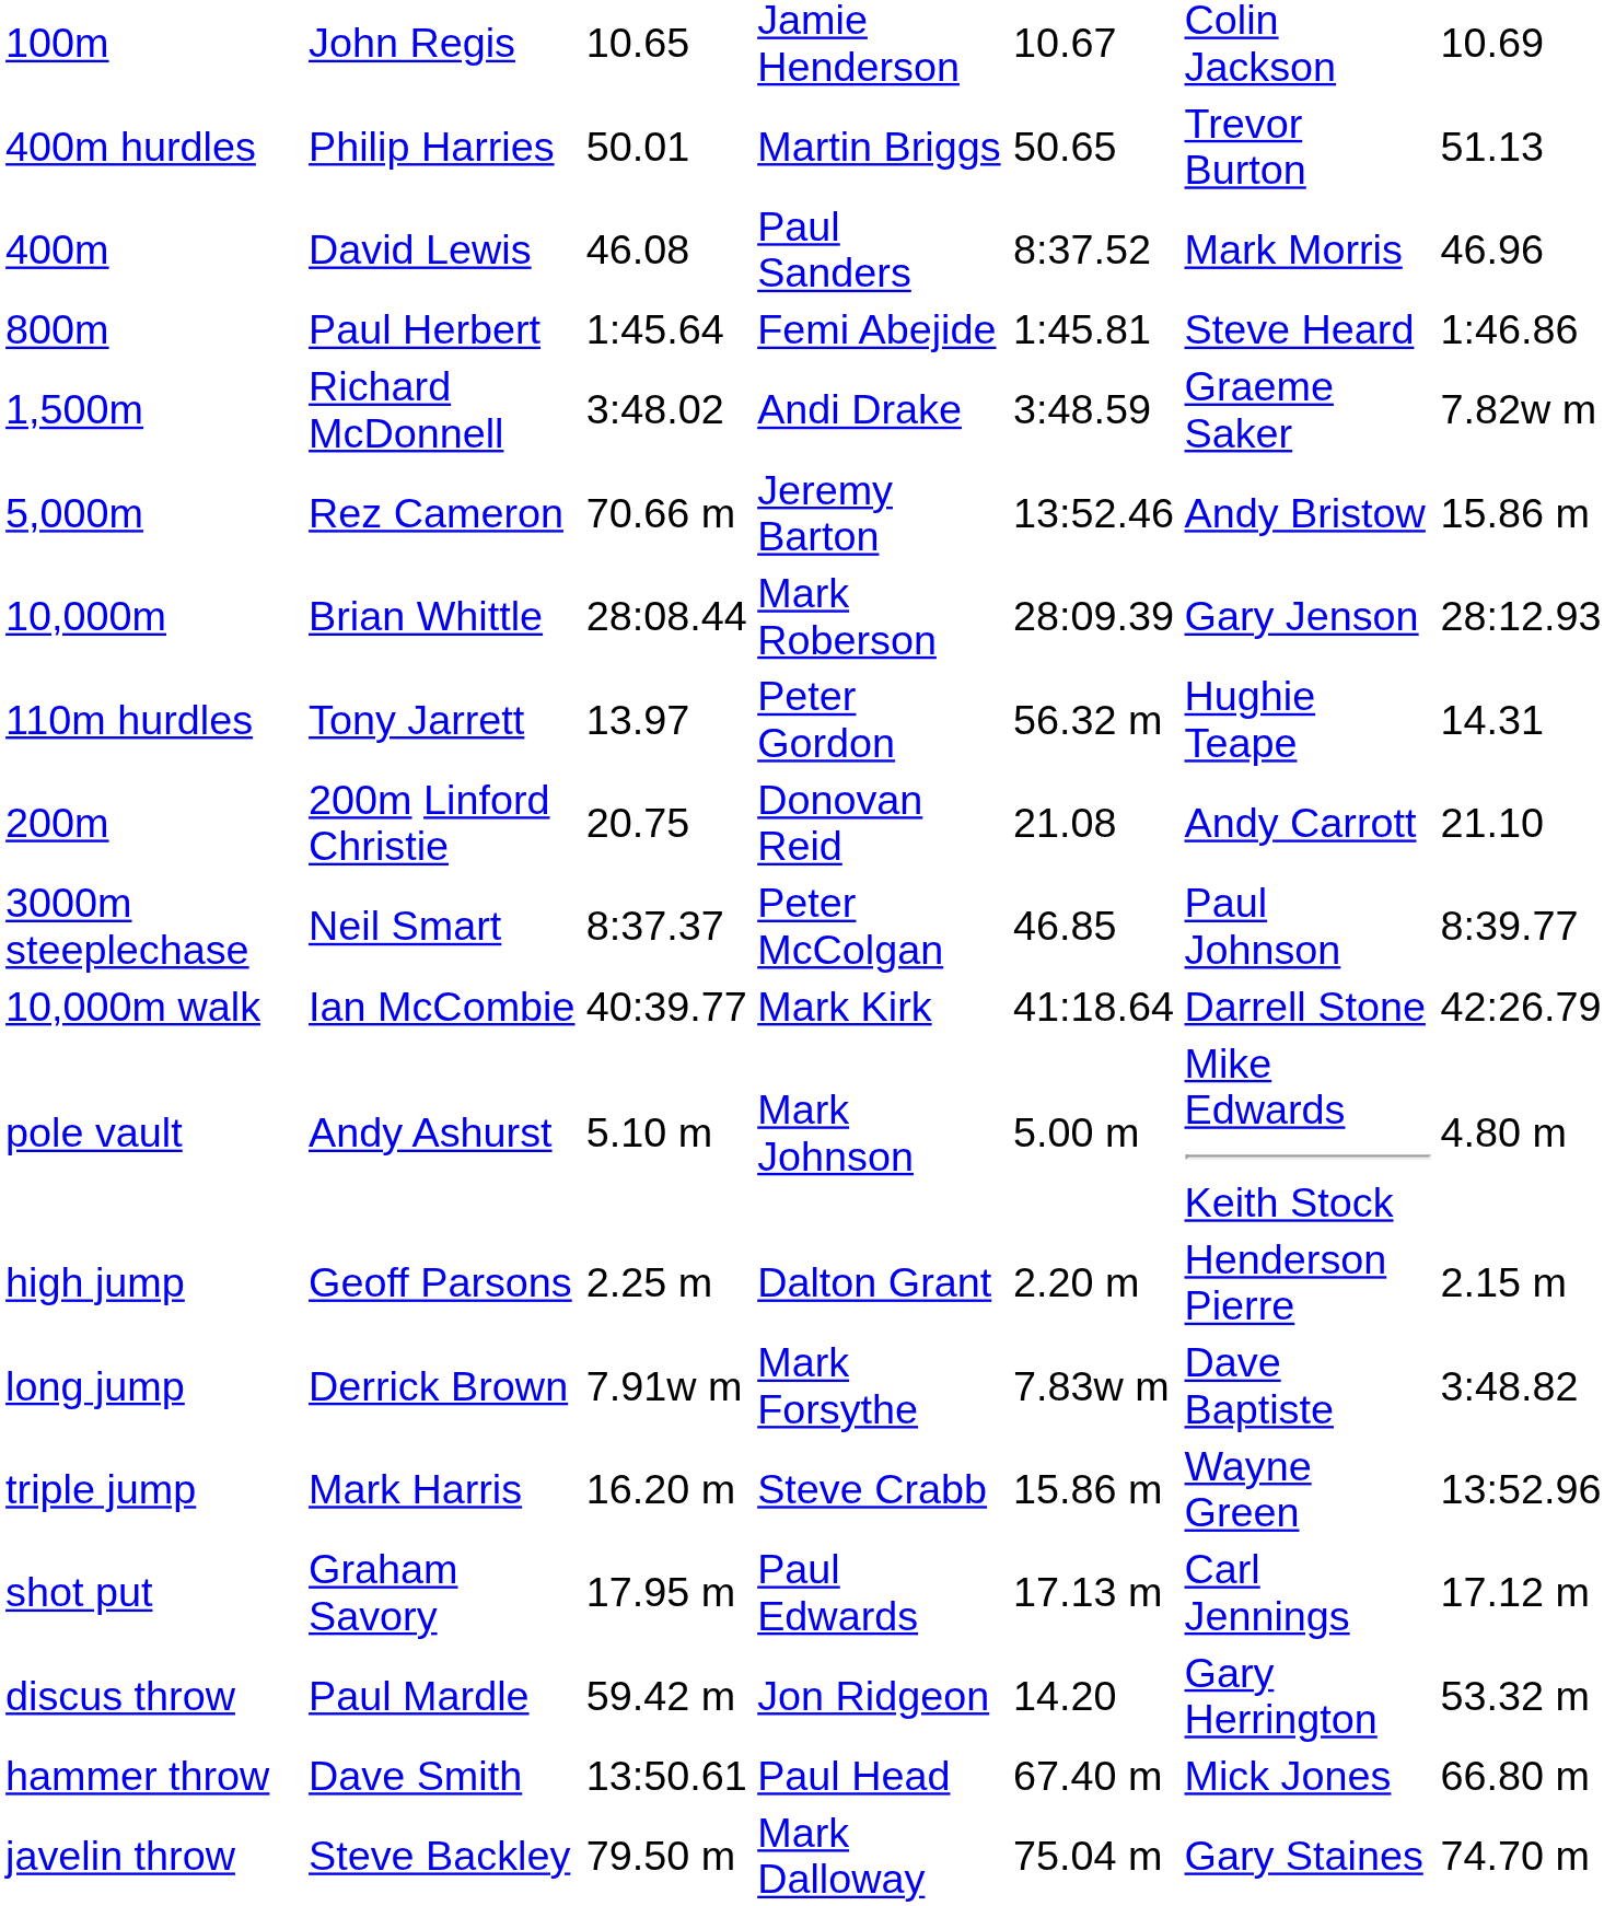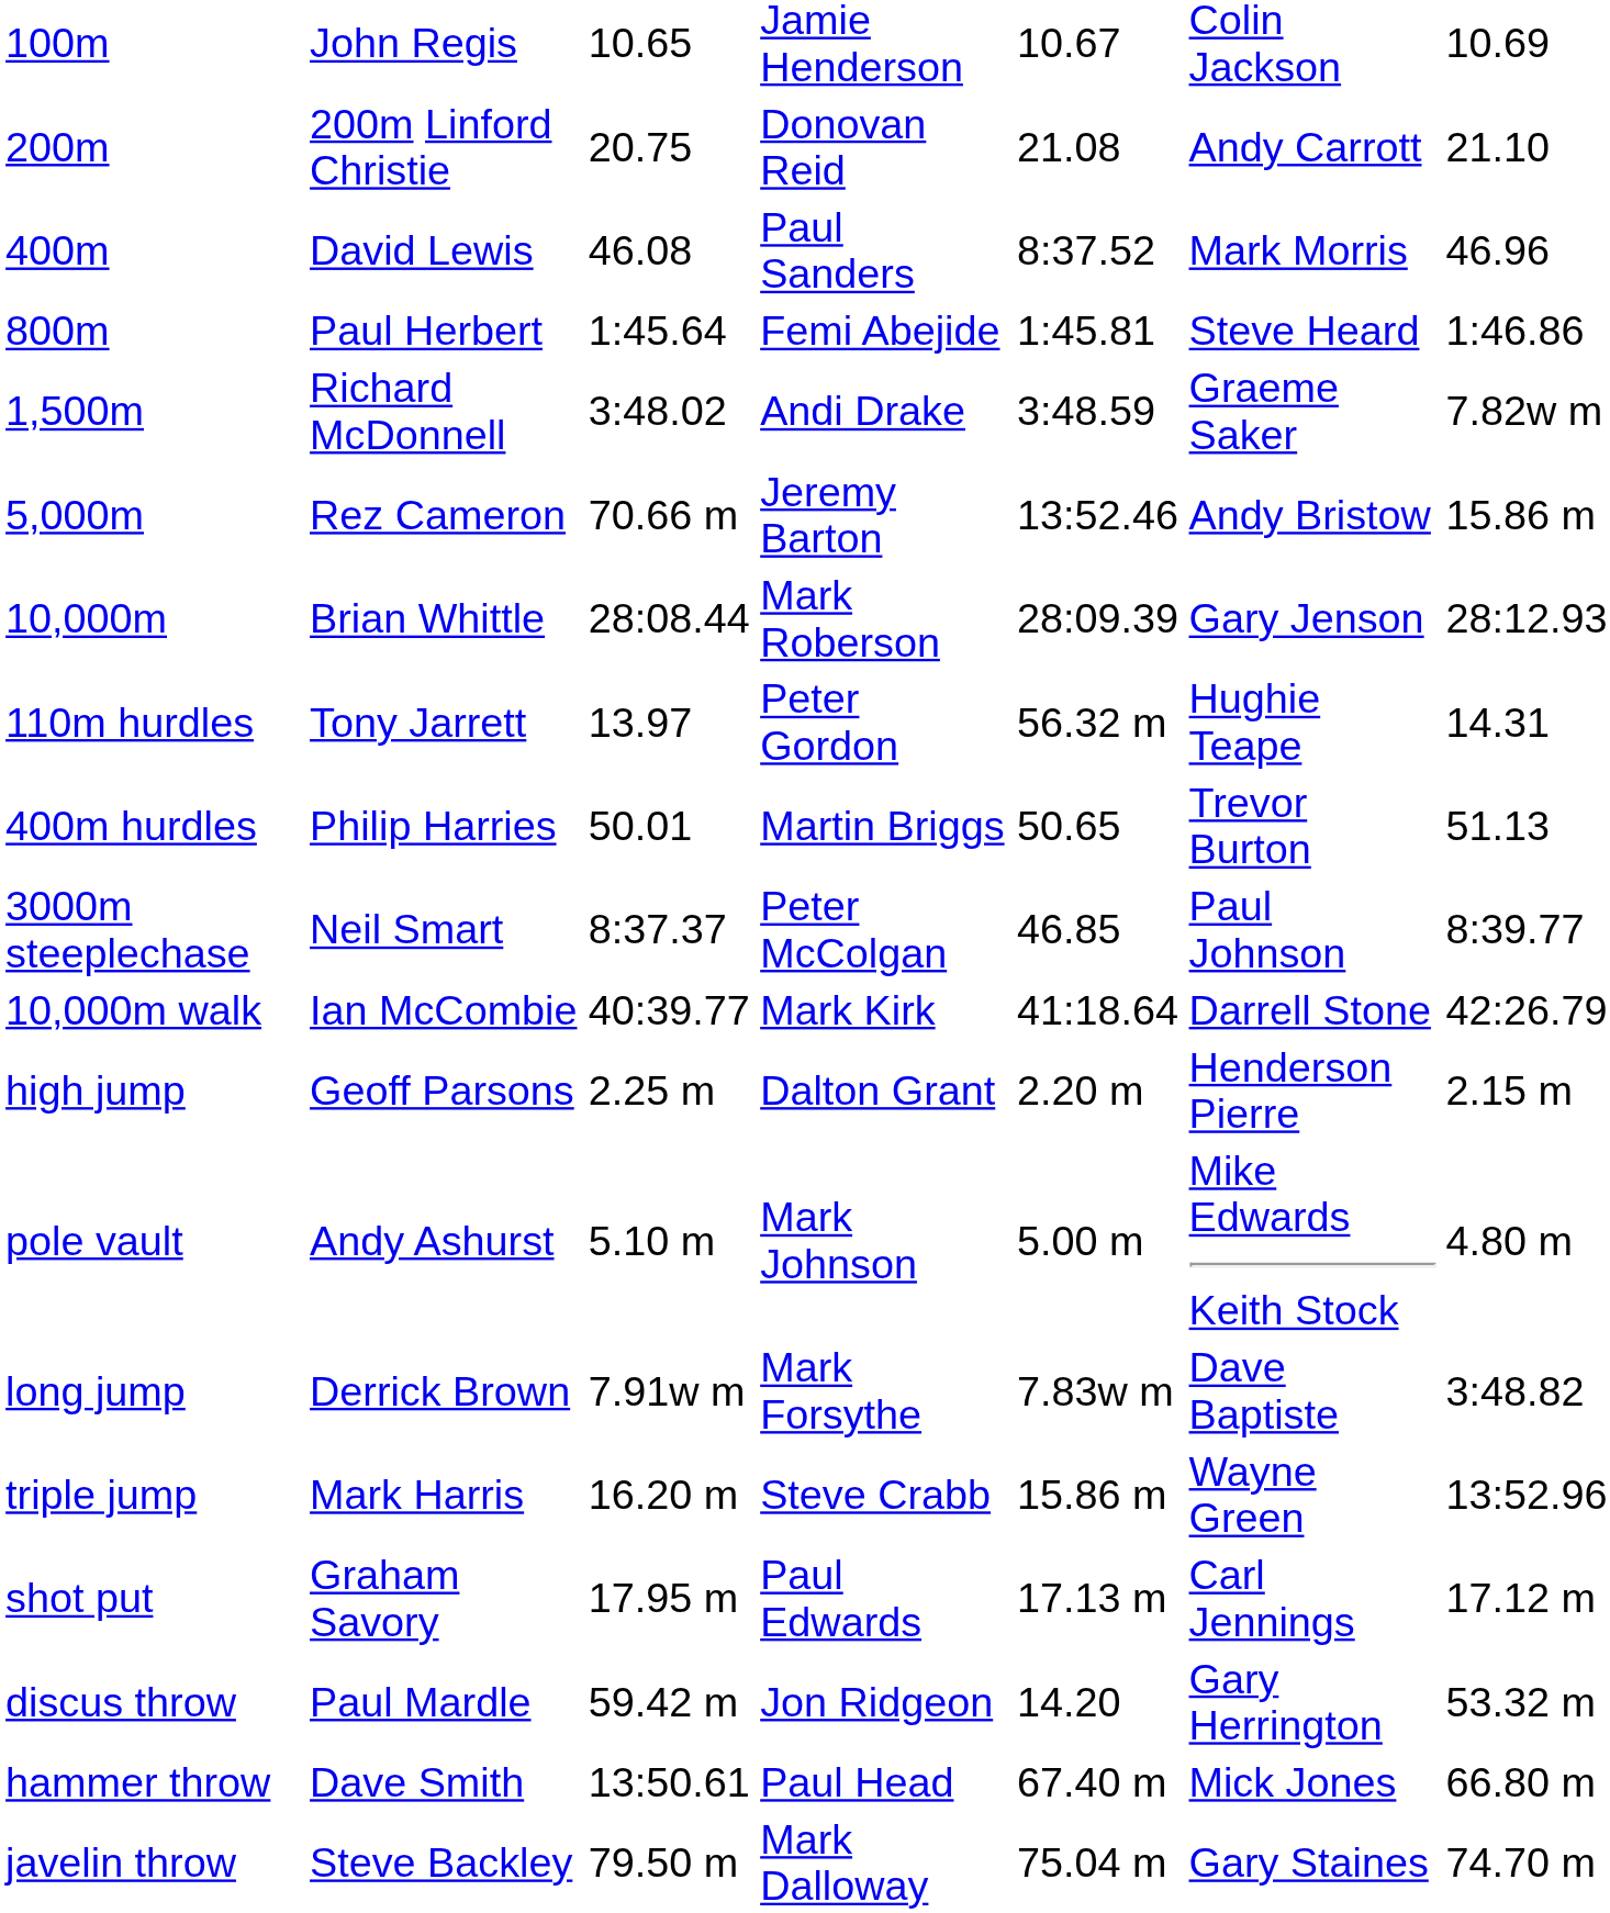rows swapped: 200m <-> 400m hurdles
rows swapped: high jump <-> pole vault
